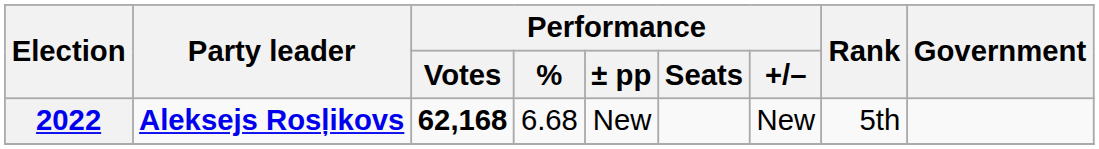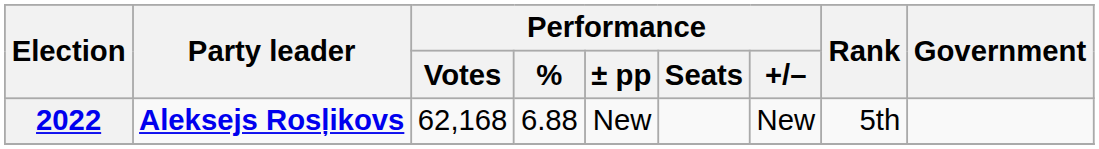2022 | Performance / Votes: bold -> normal
2022 | Performance / %: 6.68 -> 6.88
